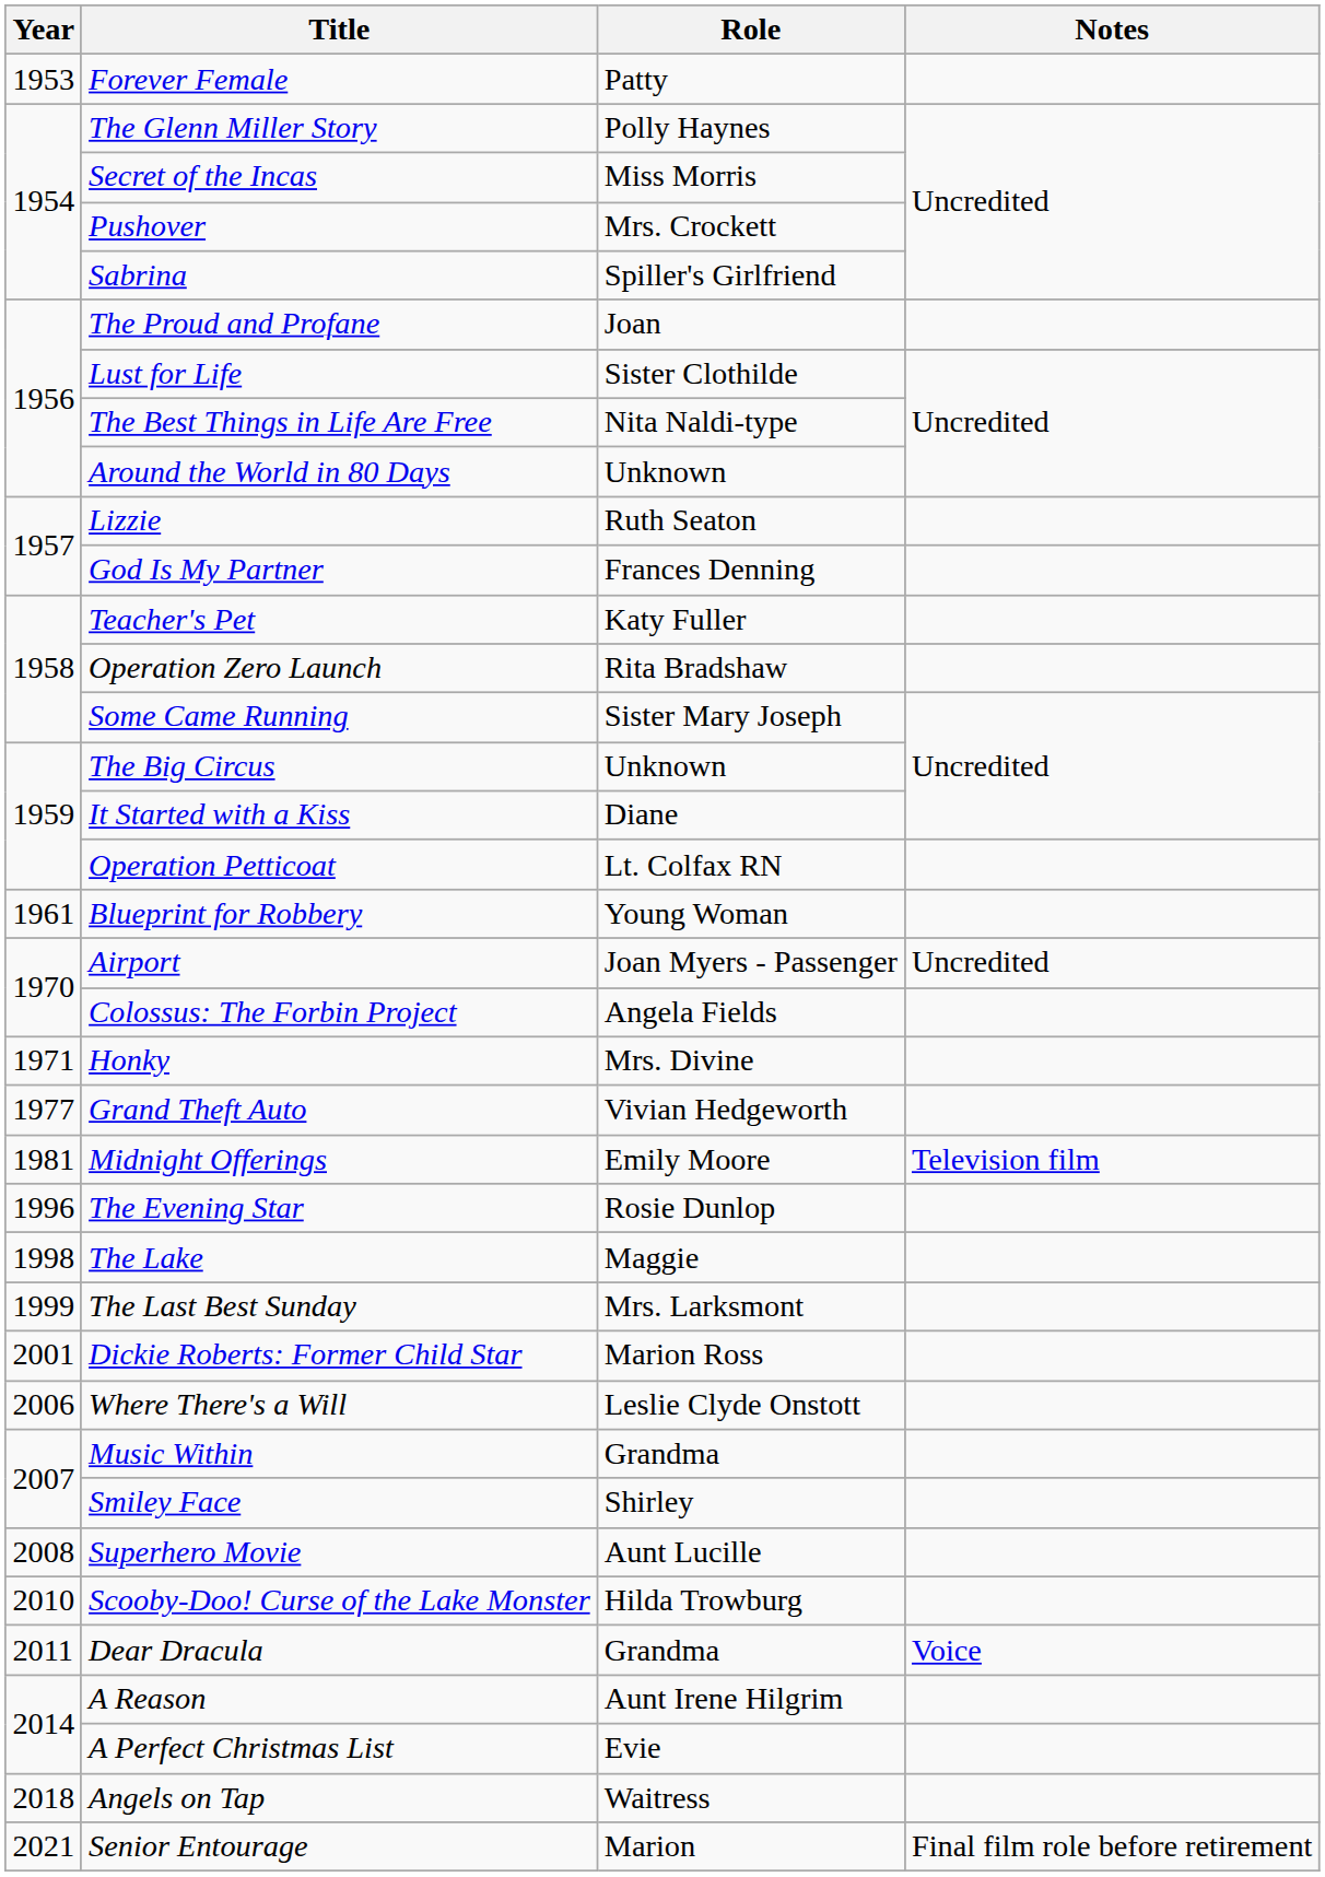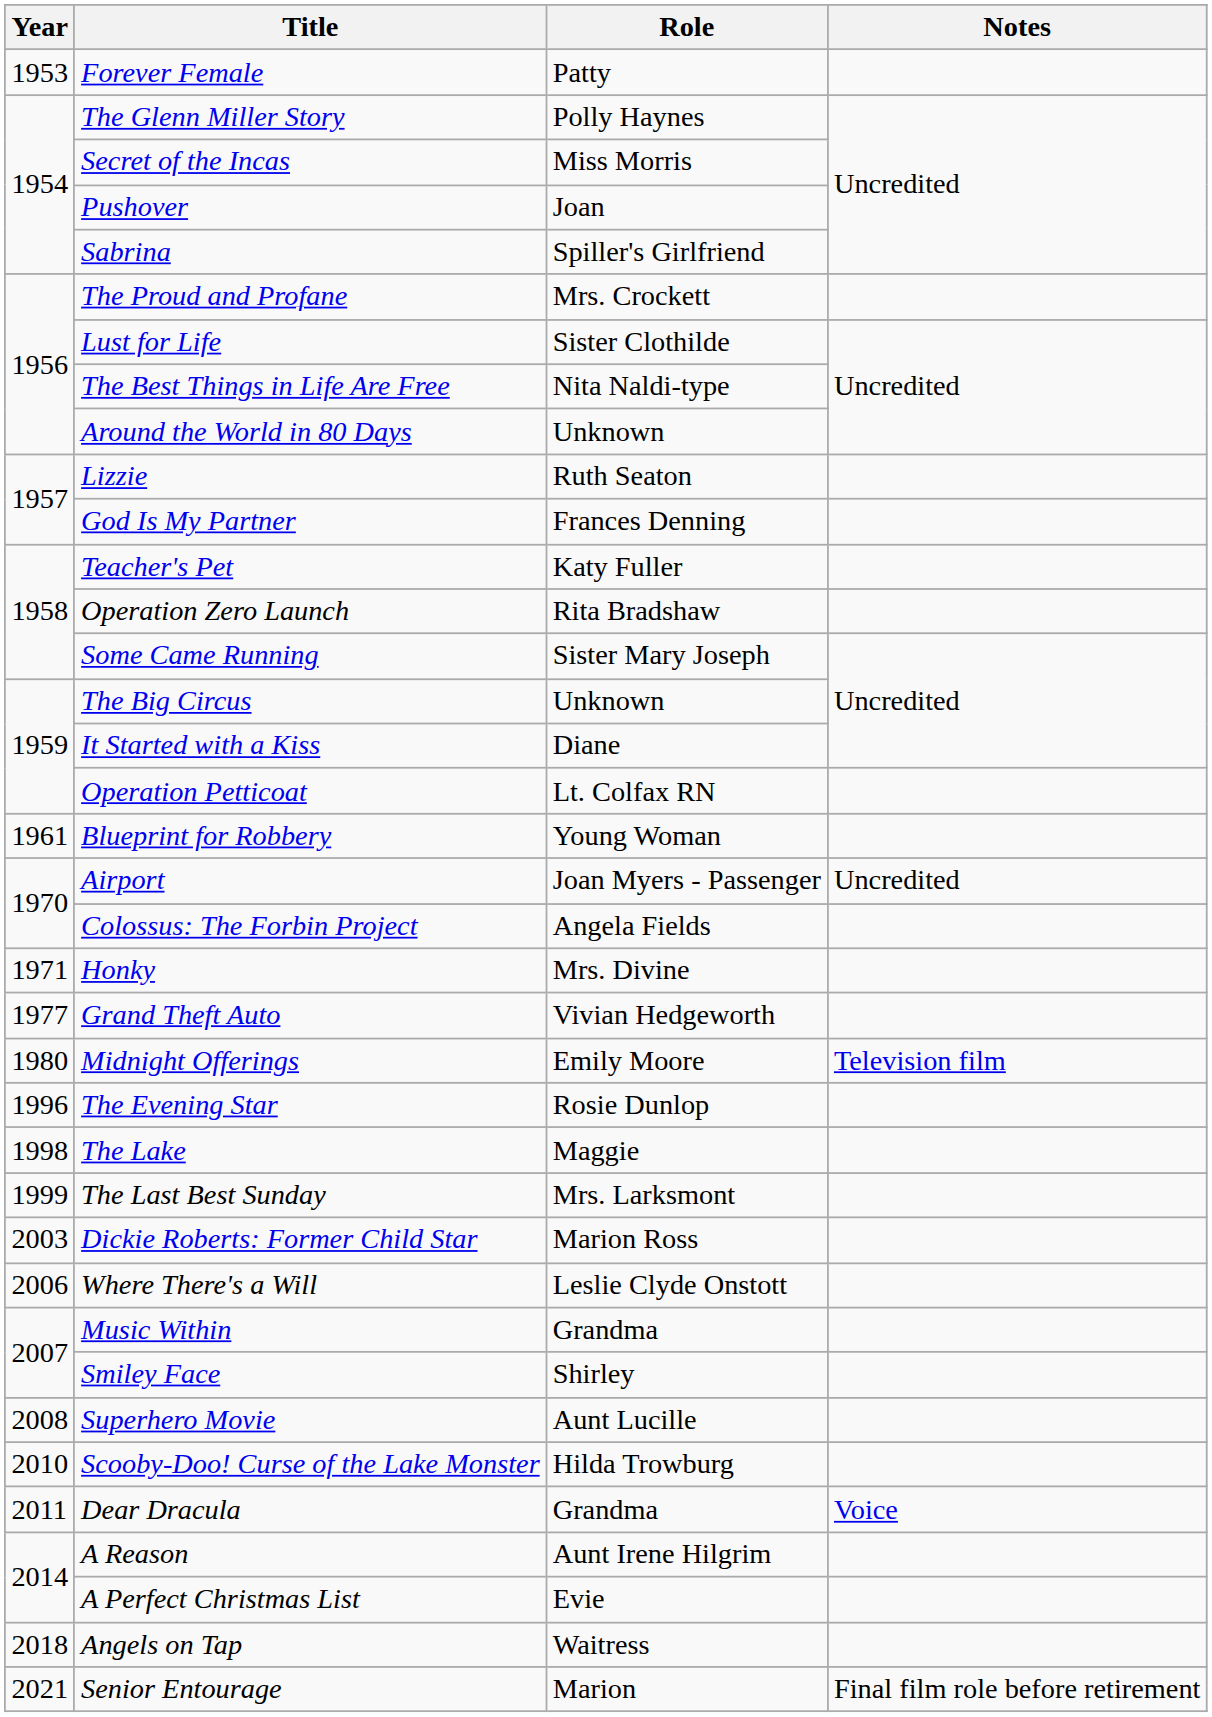Pushover | Role: Mrs. Crockett -> Joan
The Proud and Profane | Role: Joan -> Mrs. Crockett
Midnight Offerings | Year: 1981 -> 1980
Dickie Roberts: Former Child Star | Year: 2001 -> 2003
